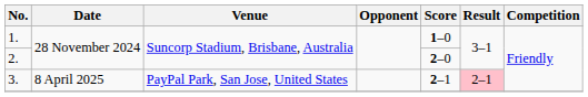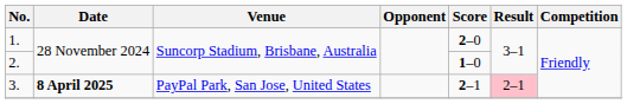1. | Score: 1–0 -> 2–0
2. | Score: 2–0 -> 1–0
3. | Date: normal -> bold
